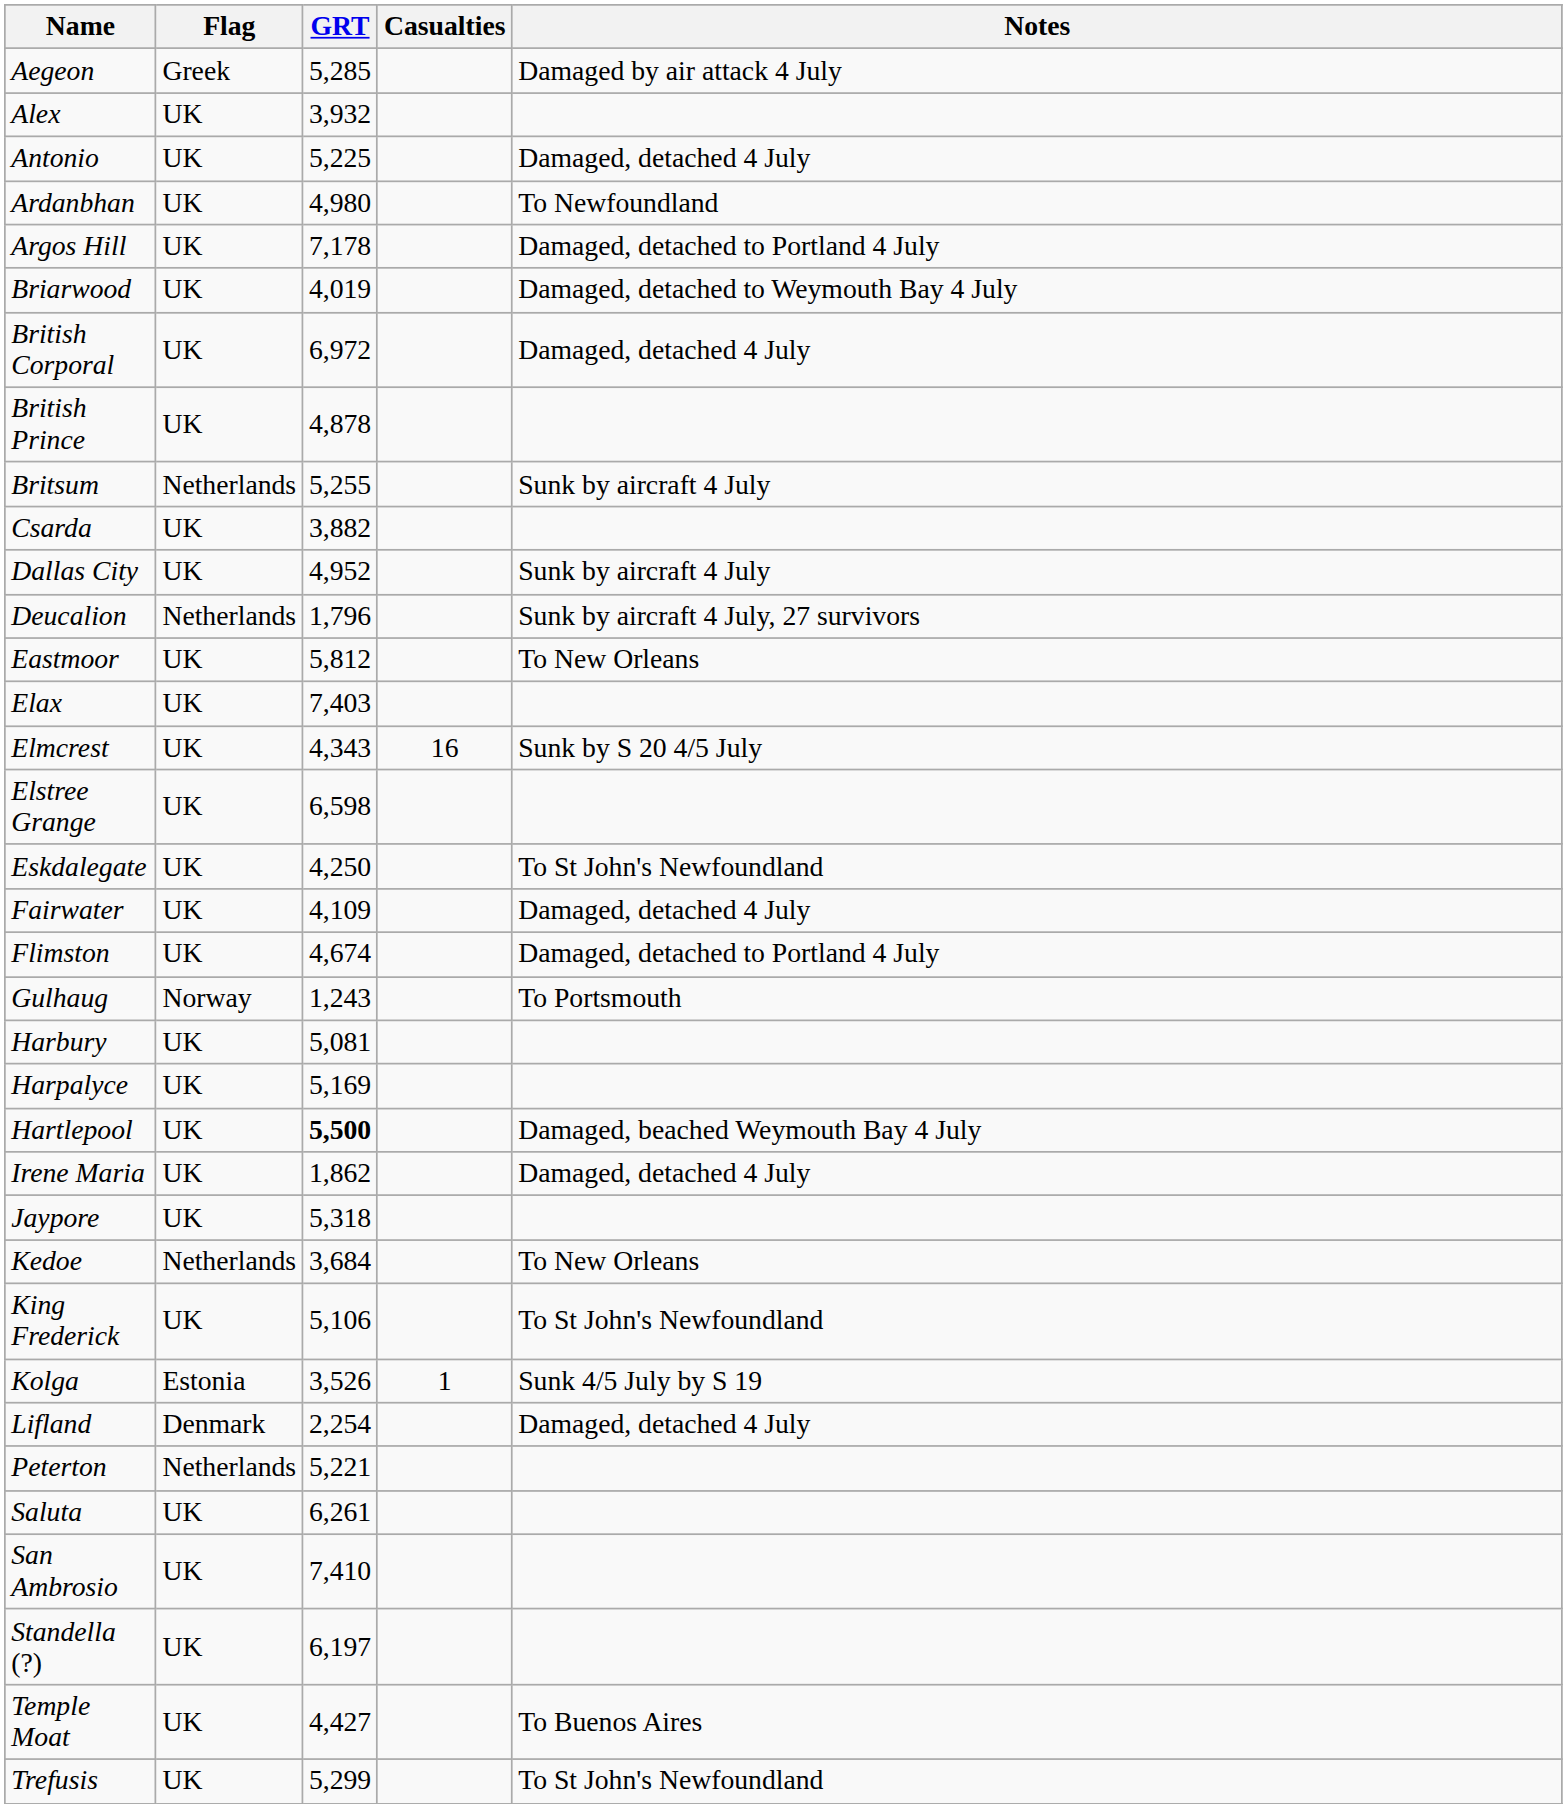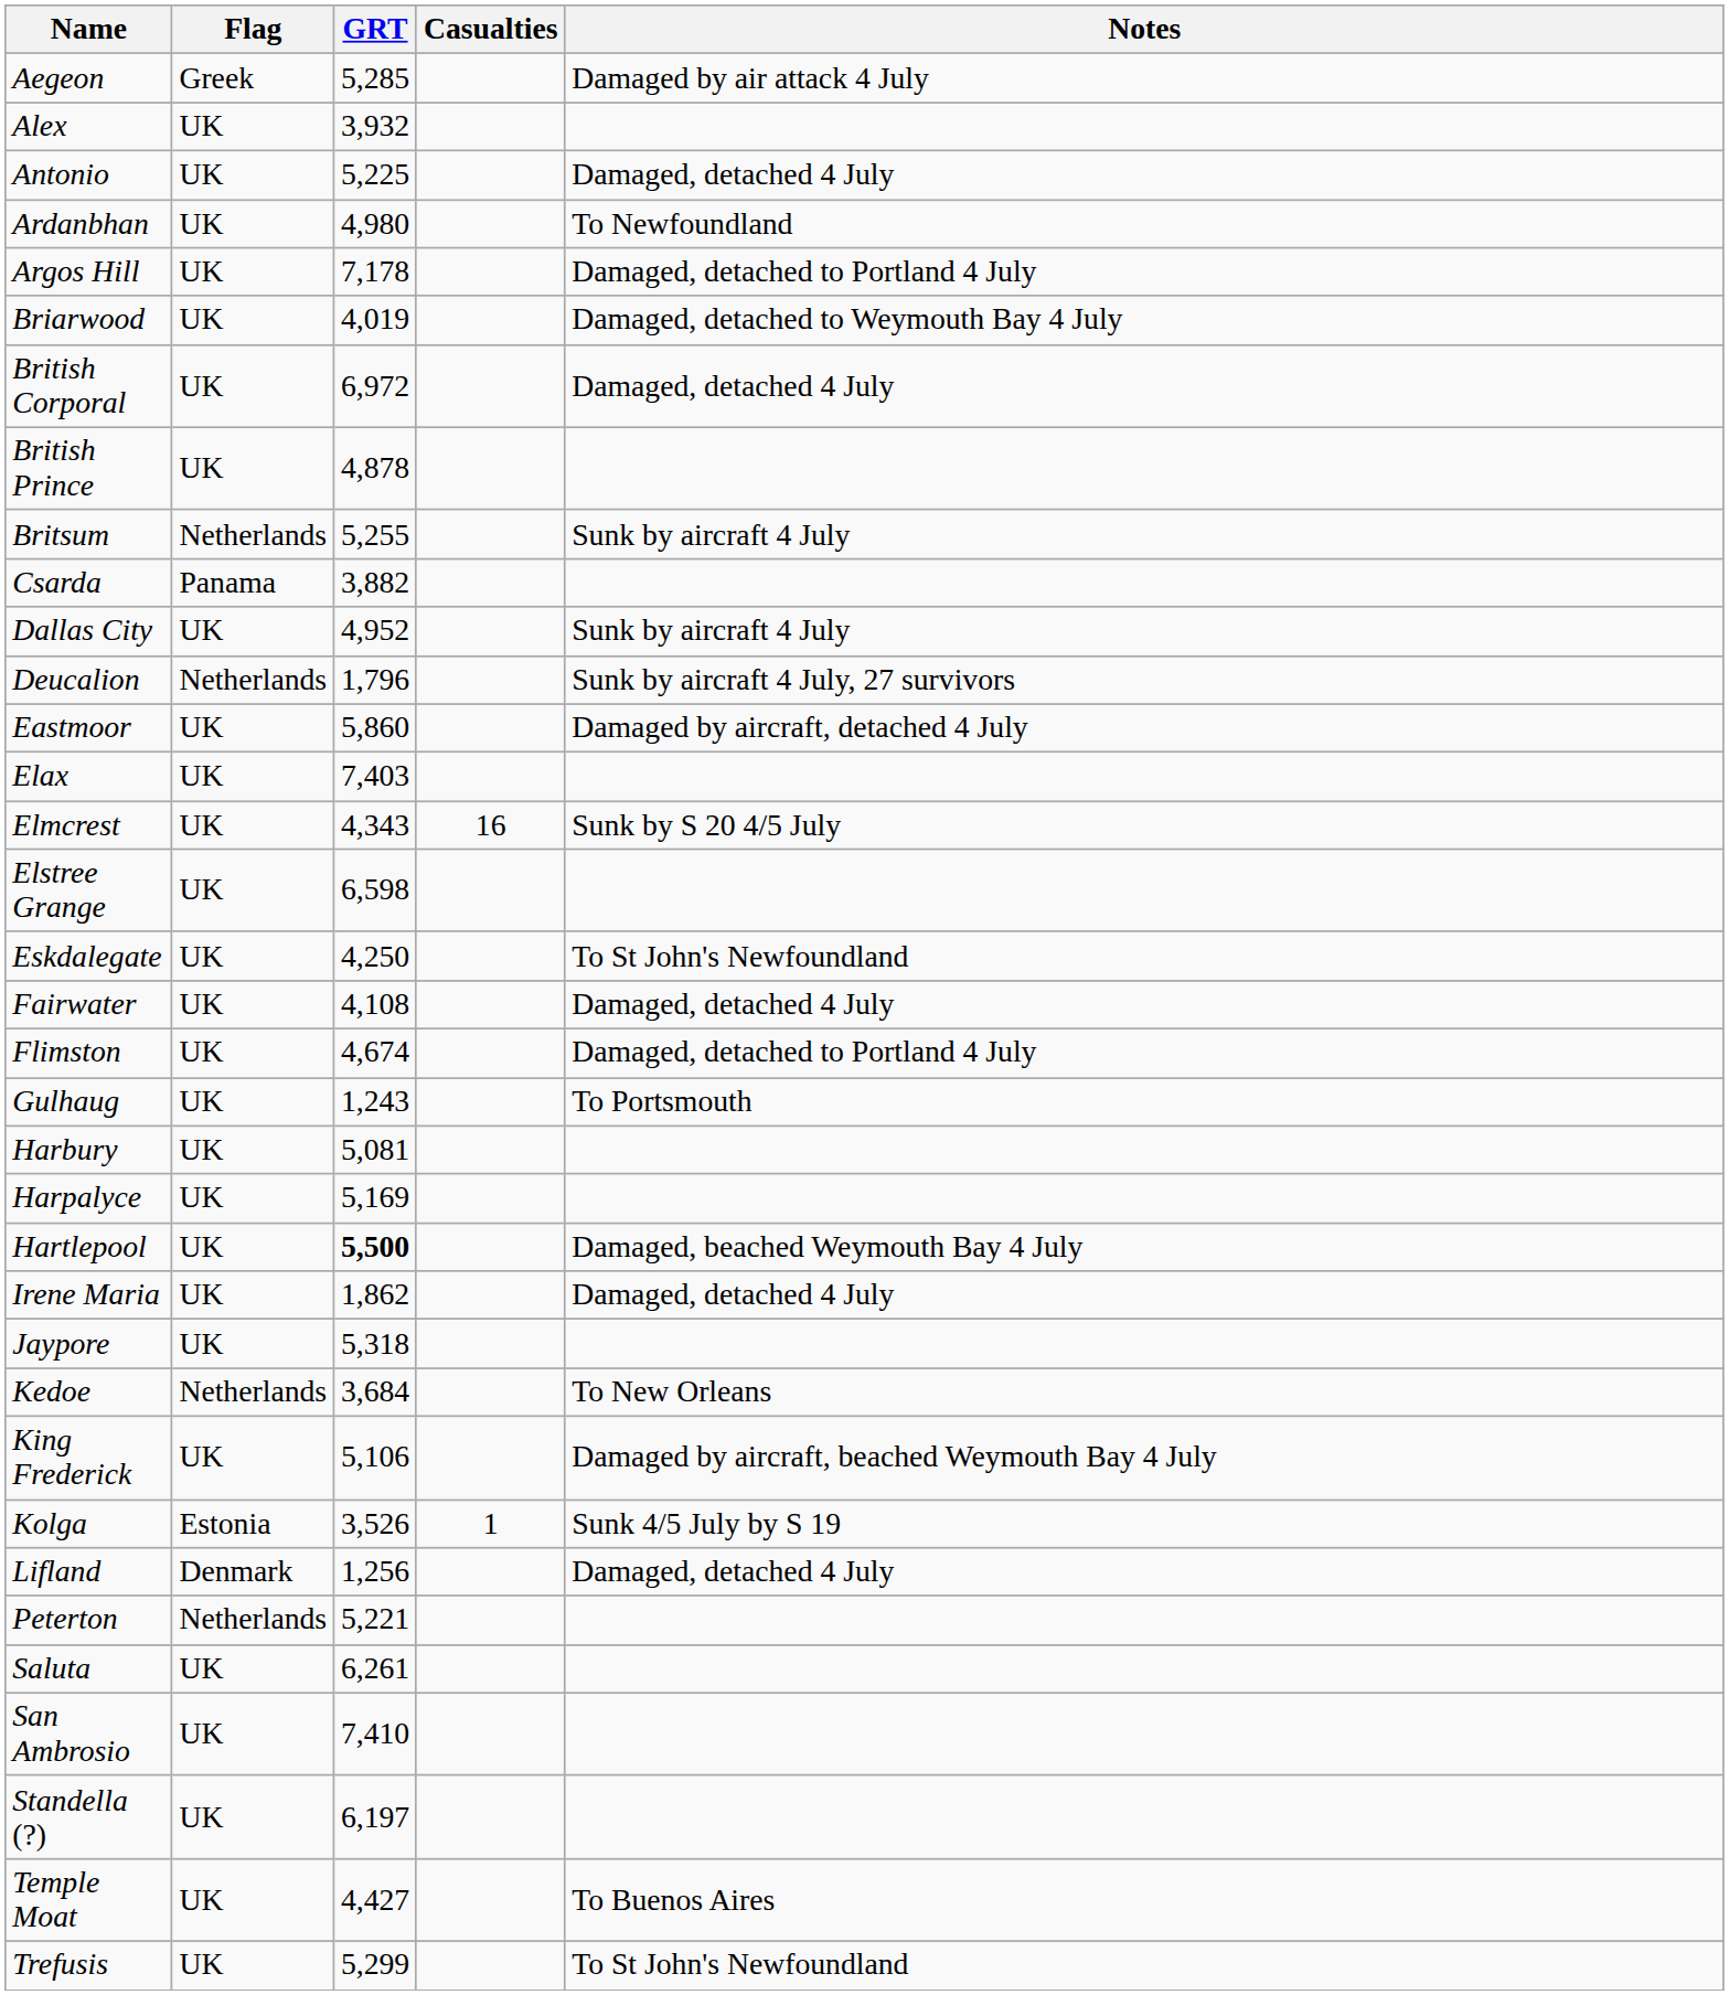Csarda | Flag: UK -> Panama
Eastmoor | GRT: 5,812 -> 5,860
Eastmoor | Notes: To New Orleans -> Damaged by aircraft, detached 4 July
Fairwater | GRT: 4,109 -> 4,108
Gulhaug | Flag: Norway -> UK
King Frederick | Notes: To St John's Newfoundland -> Damaged by aircraft, beached Weymouth Bay 4 July
Lifland | GRT: 2,254 -> 1,256
